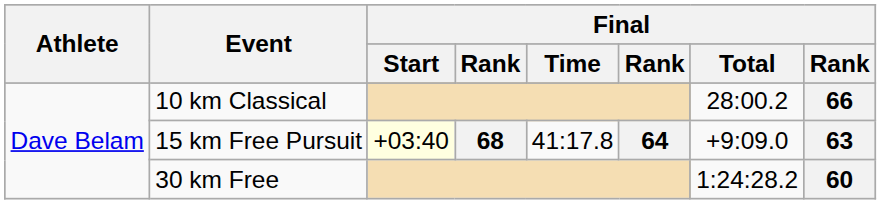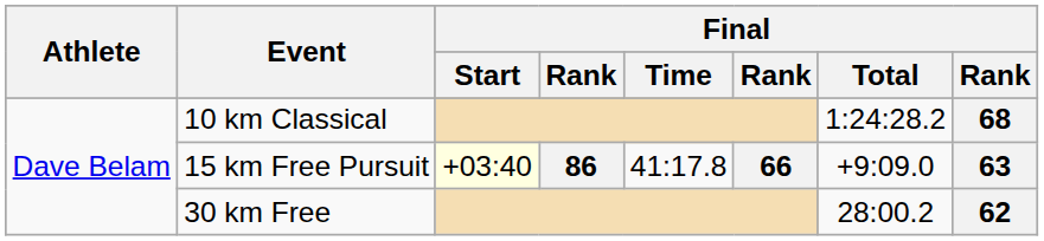10 km Classical | Final / Total: 28:00.2 -> 1:24:28.2
10 km Classical | column 8: 66 -> 68
15 km Free Pursuit | column 4: 68 -> 86
15 km Free Pursuit | column 6: 64 -> 66
30 km Free | Final / Total: 1:24:28.2 -> 28:00.2
30 km Free | column 8: 60 -> 62
